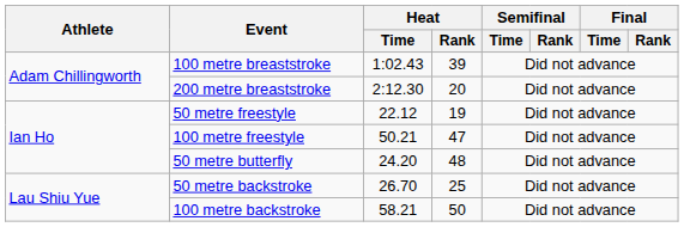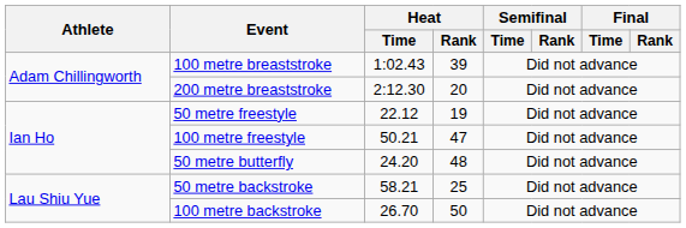50 metre backstroke | Heat / Time: 26.70 -> 58.21
100 metre backstroke | Heat / Time: 58.21 -> 26.70
